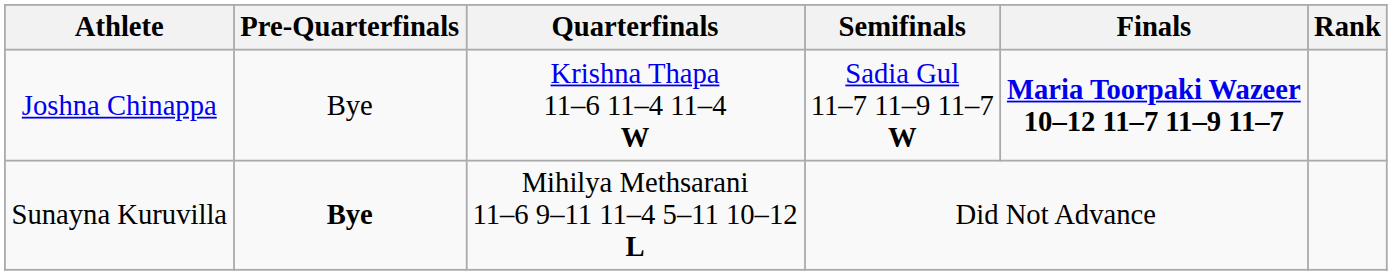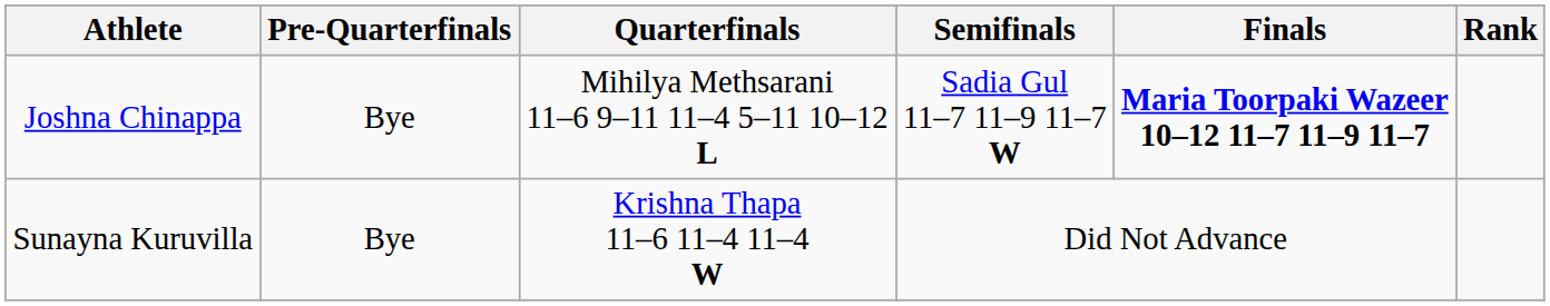Joshna Chinappa | Quarterfinals: Krishna Thapa 11–6 11–4 11–4 W -> Mihilya Methsarani 11–6 9–11 11–4 5–11 10–12 L
Sunayna Kuruvilla | Pre-Quarterfinals: bold -> normal
Sunayna Kuruvilla | Quarterfinals: Mihilya Methsarani 11–6 9–11 11–4 5–11 10–12 L -> Krishna Thapa 11–6 11–4 11–4 W
